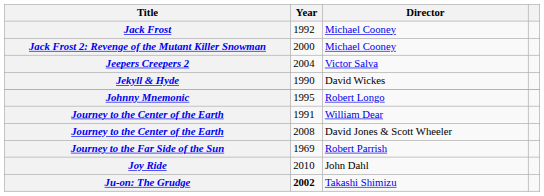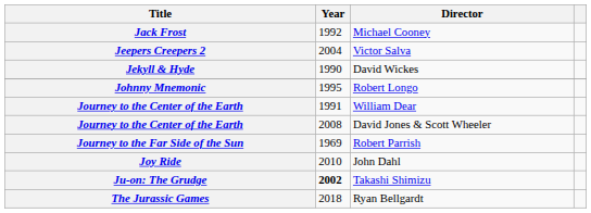- row: Jack Frost 2: Revenge of the Mutant Killer Snowman | 2000 | Michael Cooney
+ row: The Jurassic Games | 2018 | Ryan Bellgardt
